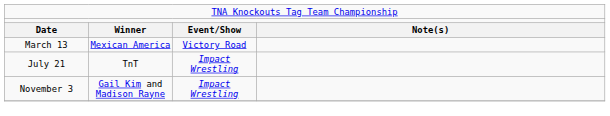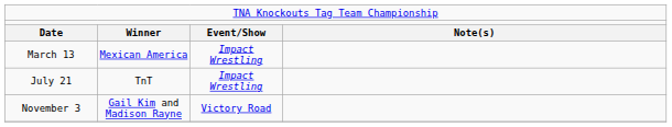March 13 | column 3: Victory Road -> Impact Wrestling
November 3 | column 3: Impact Wrestling -> Victory Road
